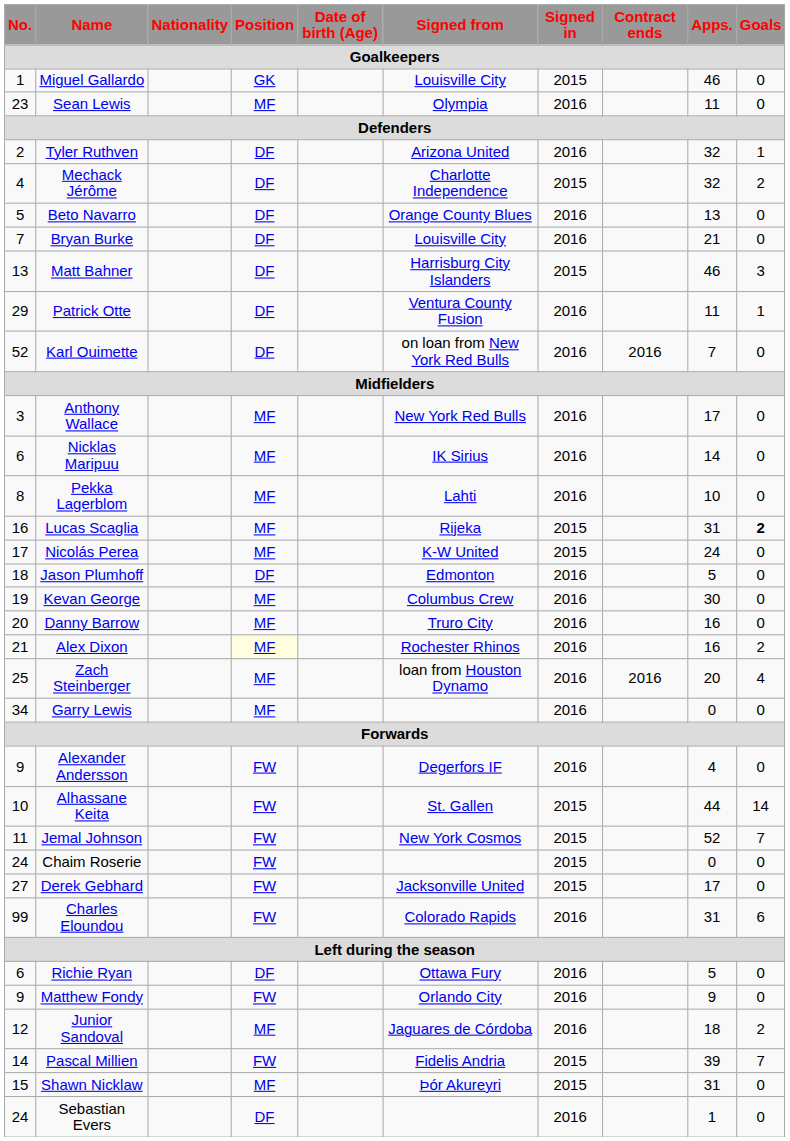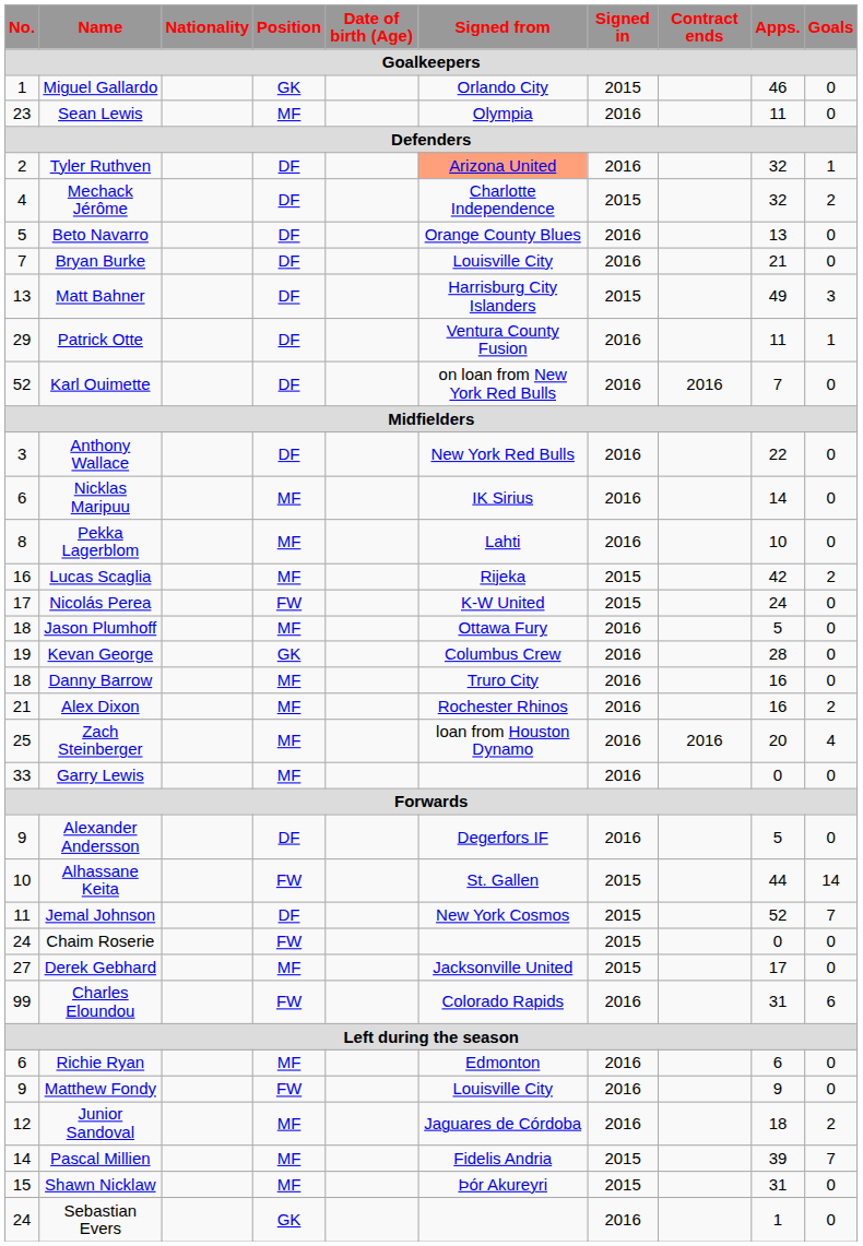Miguel Gallardo | Signed from: Louisville City -> Orlando City
Tyler Ruthven | Signed from: no background -> lightsalmon background
Matt Bahner | Apps.: 46 -> 49
Anthony Wallace | Position: MF -> DF
Anthony Wallace | Apps.: 17 -> 22
Lucas Scaglia | Apps.: 31 -> 42
Lucas Scaglia | Goals: bold -> normal
Nicolás Perea | Position: MF -> FW
Jason Plumhoff | Position: DF -> MF
Jason Plumhoff | Signed from: Edmonton -> Ottawa Fury
Kevan George | Position: MF -> GK
Kevan George | Apps.: 30 -> 28
Danny Barrow | No.: 20 -> 18
Alex Dixon | Position: lightyellow background -> no background
Garry Lewis | No.: 34 -> 33
Alexander Andersson | Position: FW -> DF
Alexander Andersson | Apps.: 4 -> 5
Jemal Johnson | Position: FW -> DF
Derek Gebhard | Position: FW -> MF
Richie Ryan | Position: DF -> MF
Richie Ryan | Signed from: Ottawa Fury -> Edmonton
Richie Ryan | Apps.: 5 -> 6
Matthew Fondy | Signed from: Orlando City -> Louisville City
Pascal Millien | Position: FW -> MF
Sebastian Evers | Position: DF -> GK
